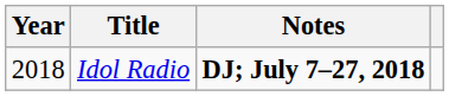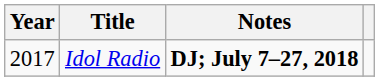Idol Radio | Year: 2018 -> 2017
